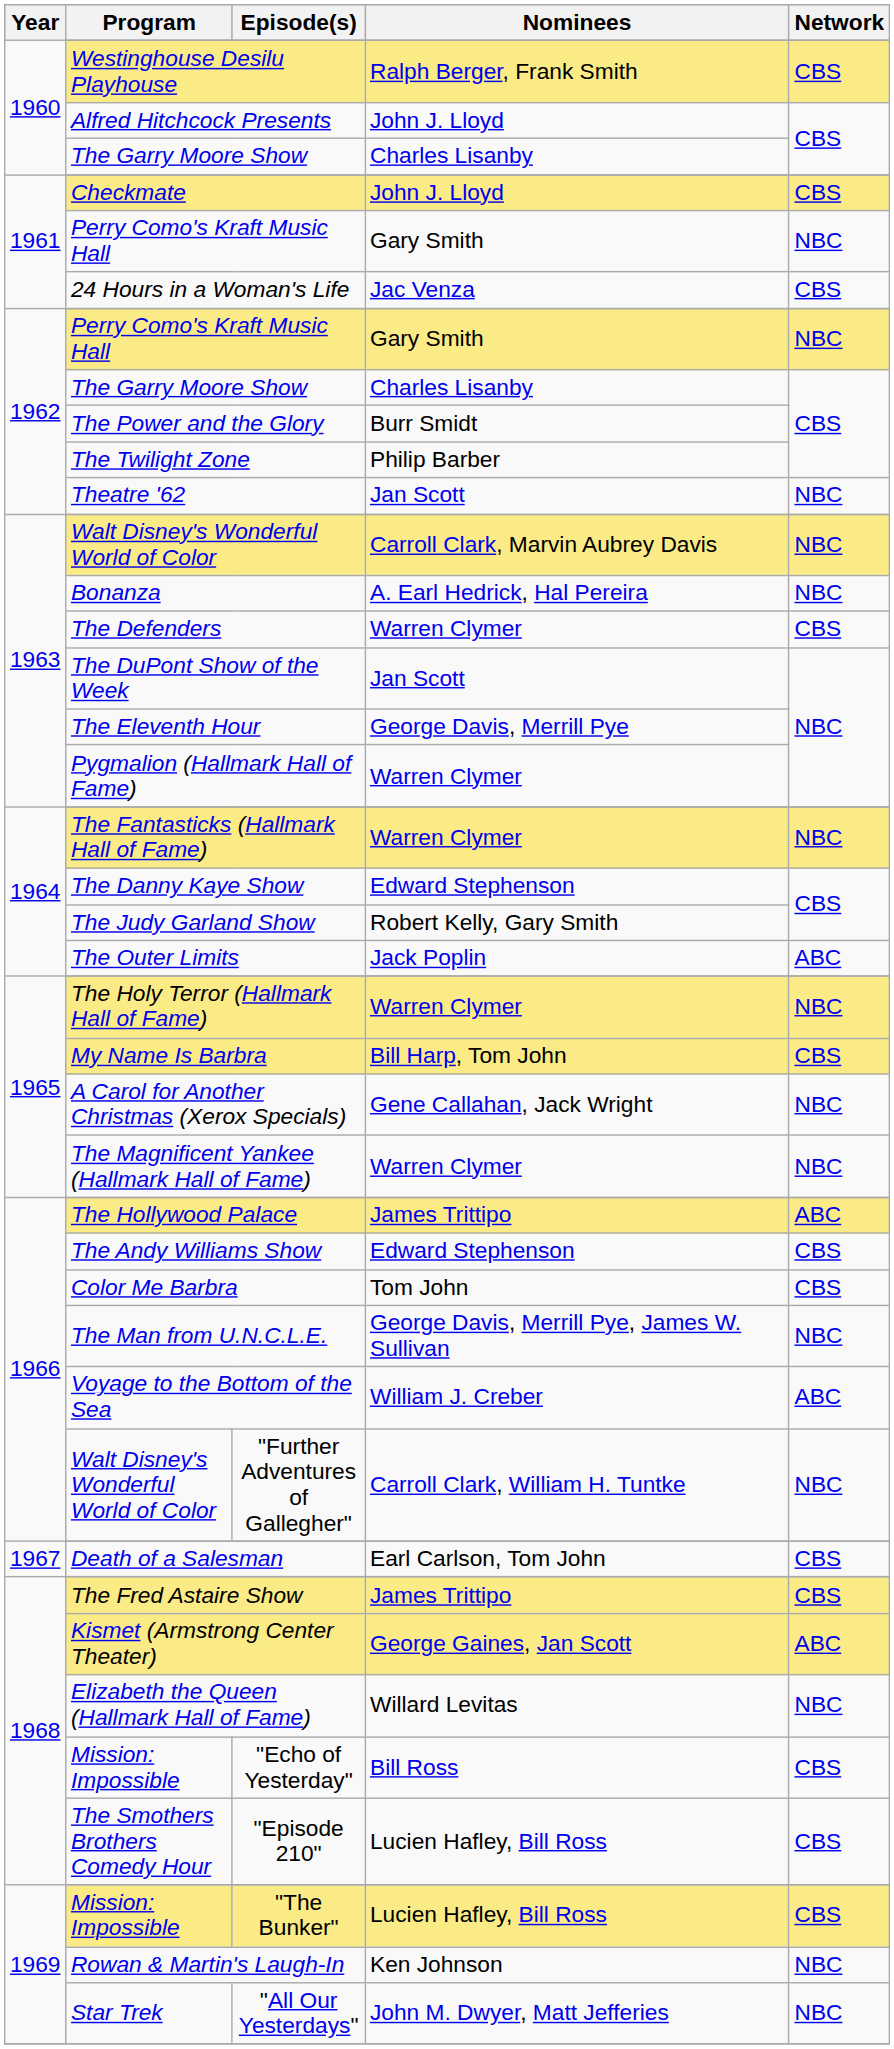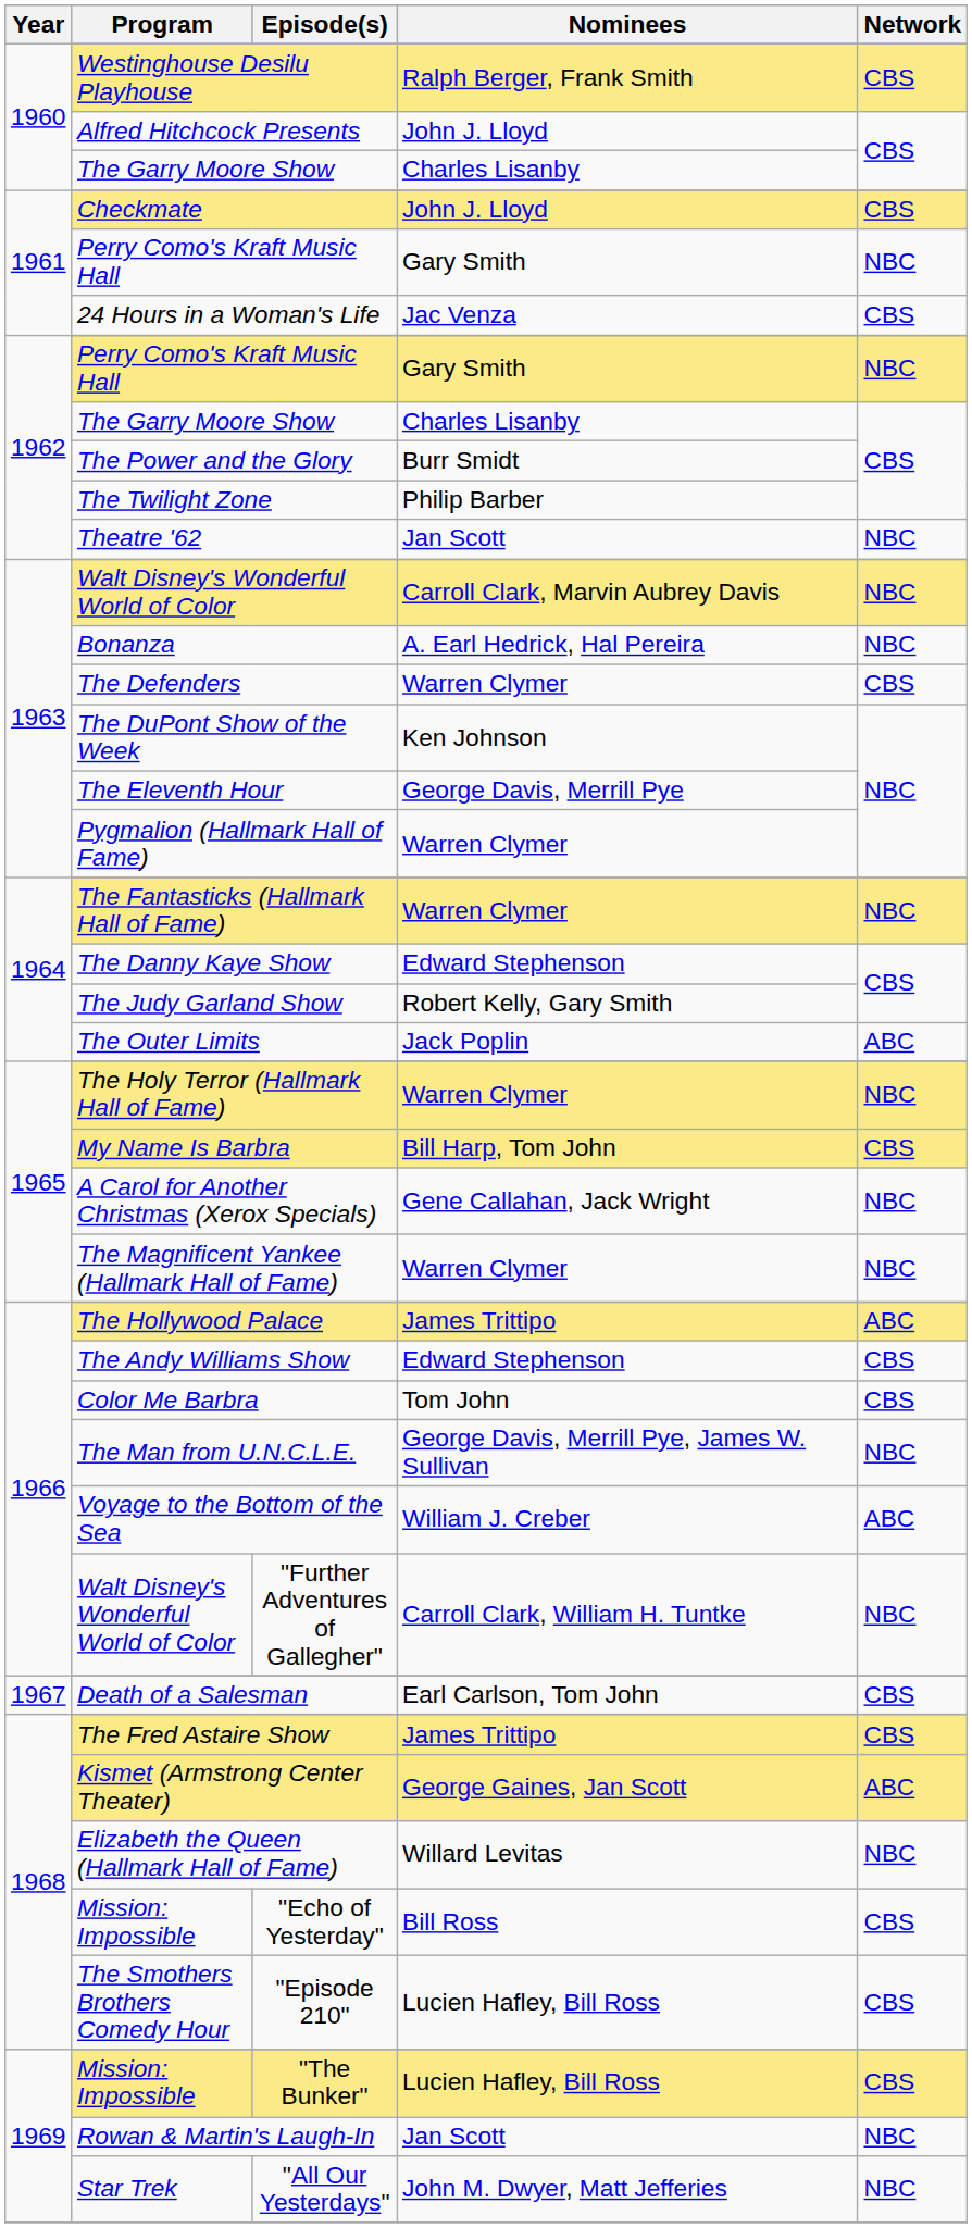The DuPont Show of the Week | Nominees: Jan Scott -> Ken Johnson
Rowan & Martin's Laugh-In | Nominees: Ken Johnson -> Jan Scott
